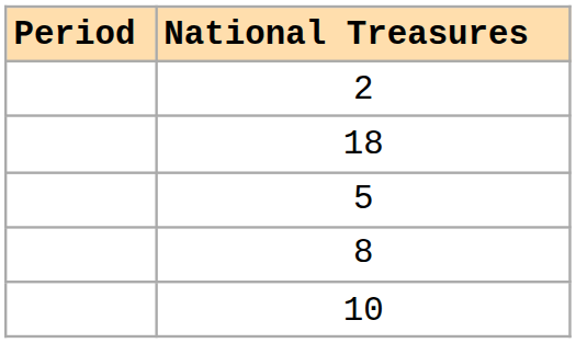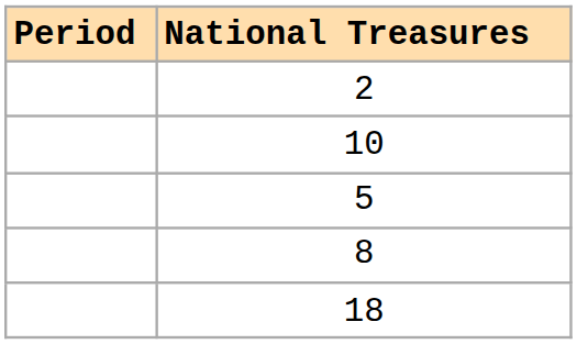rows swapped: 10 <-> 18
